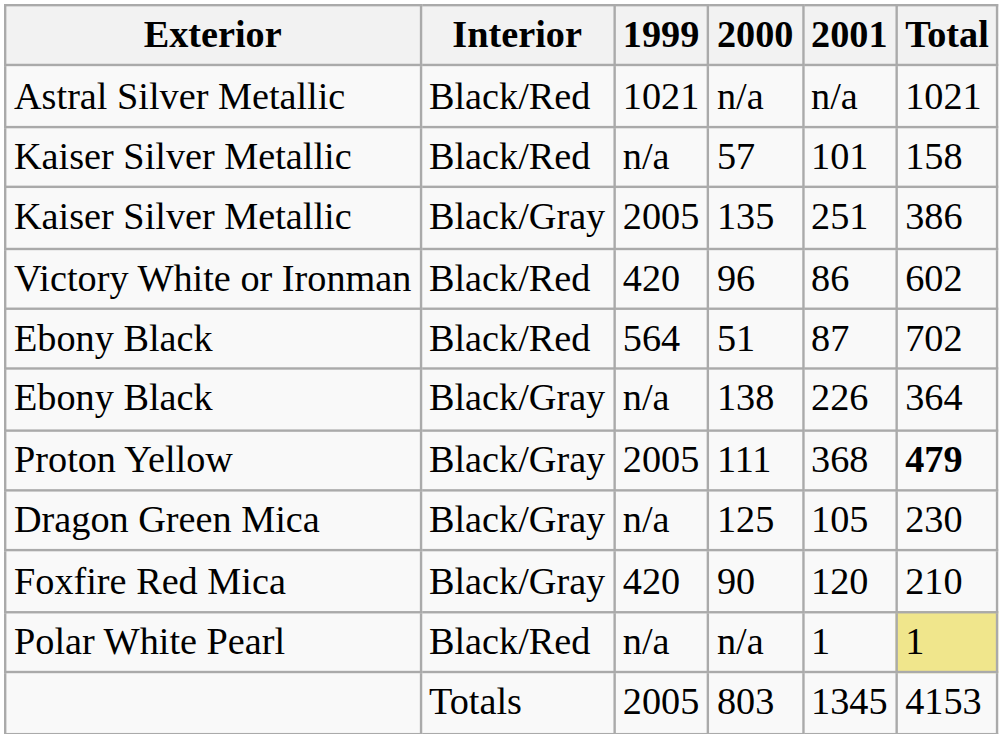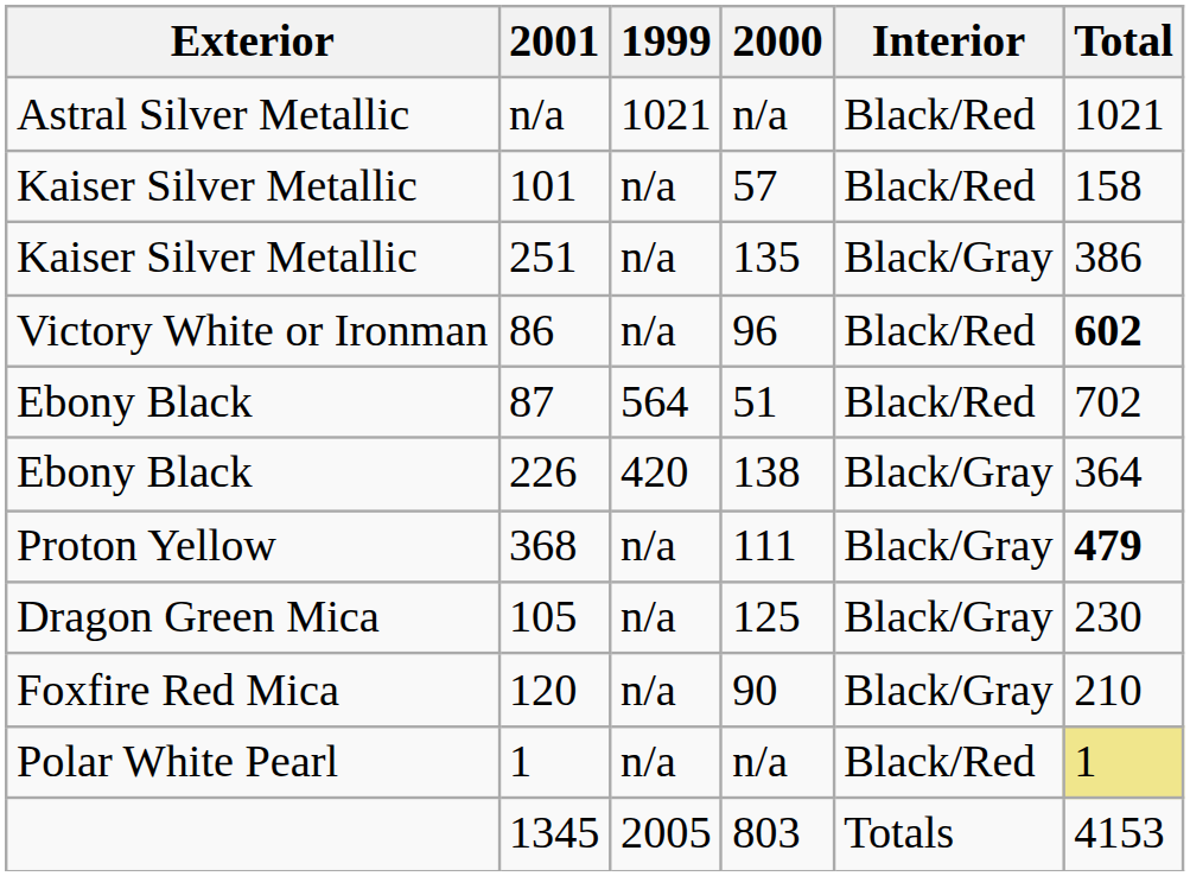columns swapped: Interior <-> 2001
135 | 1999: 2005 -> n/a
96 | 1999: 420 -> n/a
96 | Total: normal -> bold
138 | 1999: n/a -> 420
111 | 1999: 2005 -> n/a
90 | 1999: 420 -> n/a
